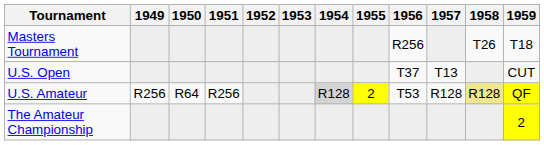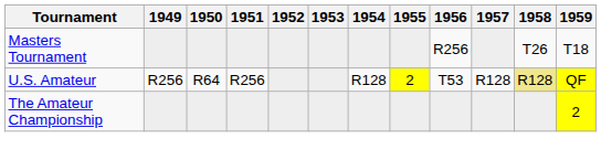- row: U.S. Open | T37 | T13 | CUT
U.S. Amateur | 1954: lightgrey background -> no background
